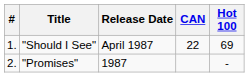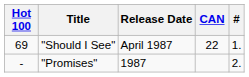columns swapped: # <-> Hot 100
